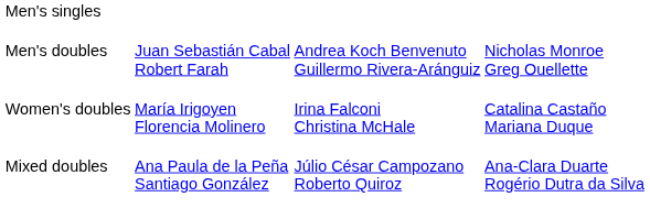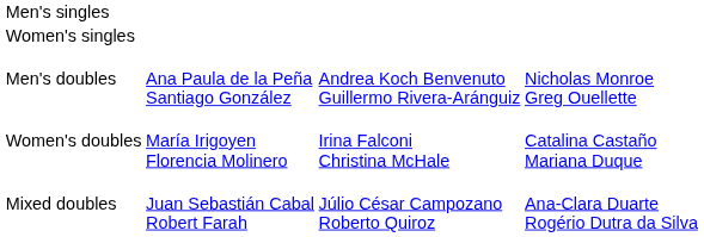+ row: Women's singles
Men's doubles | column 2: Juan Sebastián Cabal Robert Farah -> Ana Paula de la Peña Santiago González
Mixed doubles | column 2: Ana Paula de la Peña Santiago González -> Juan Sebastián Cabal Robert Farah
